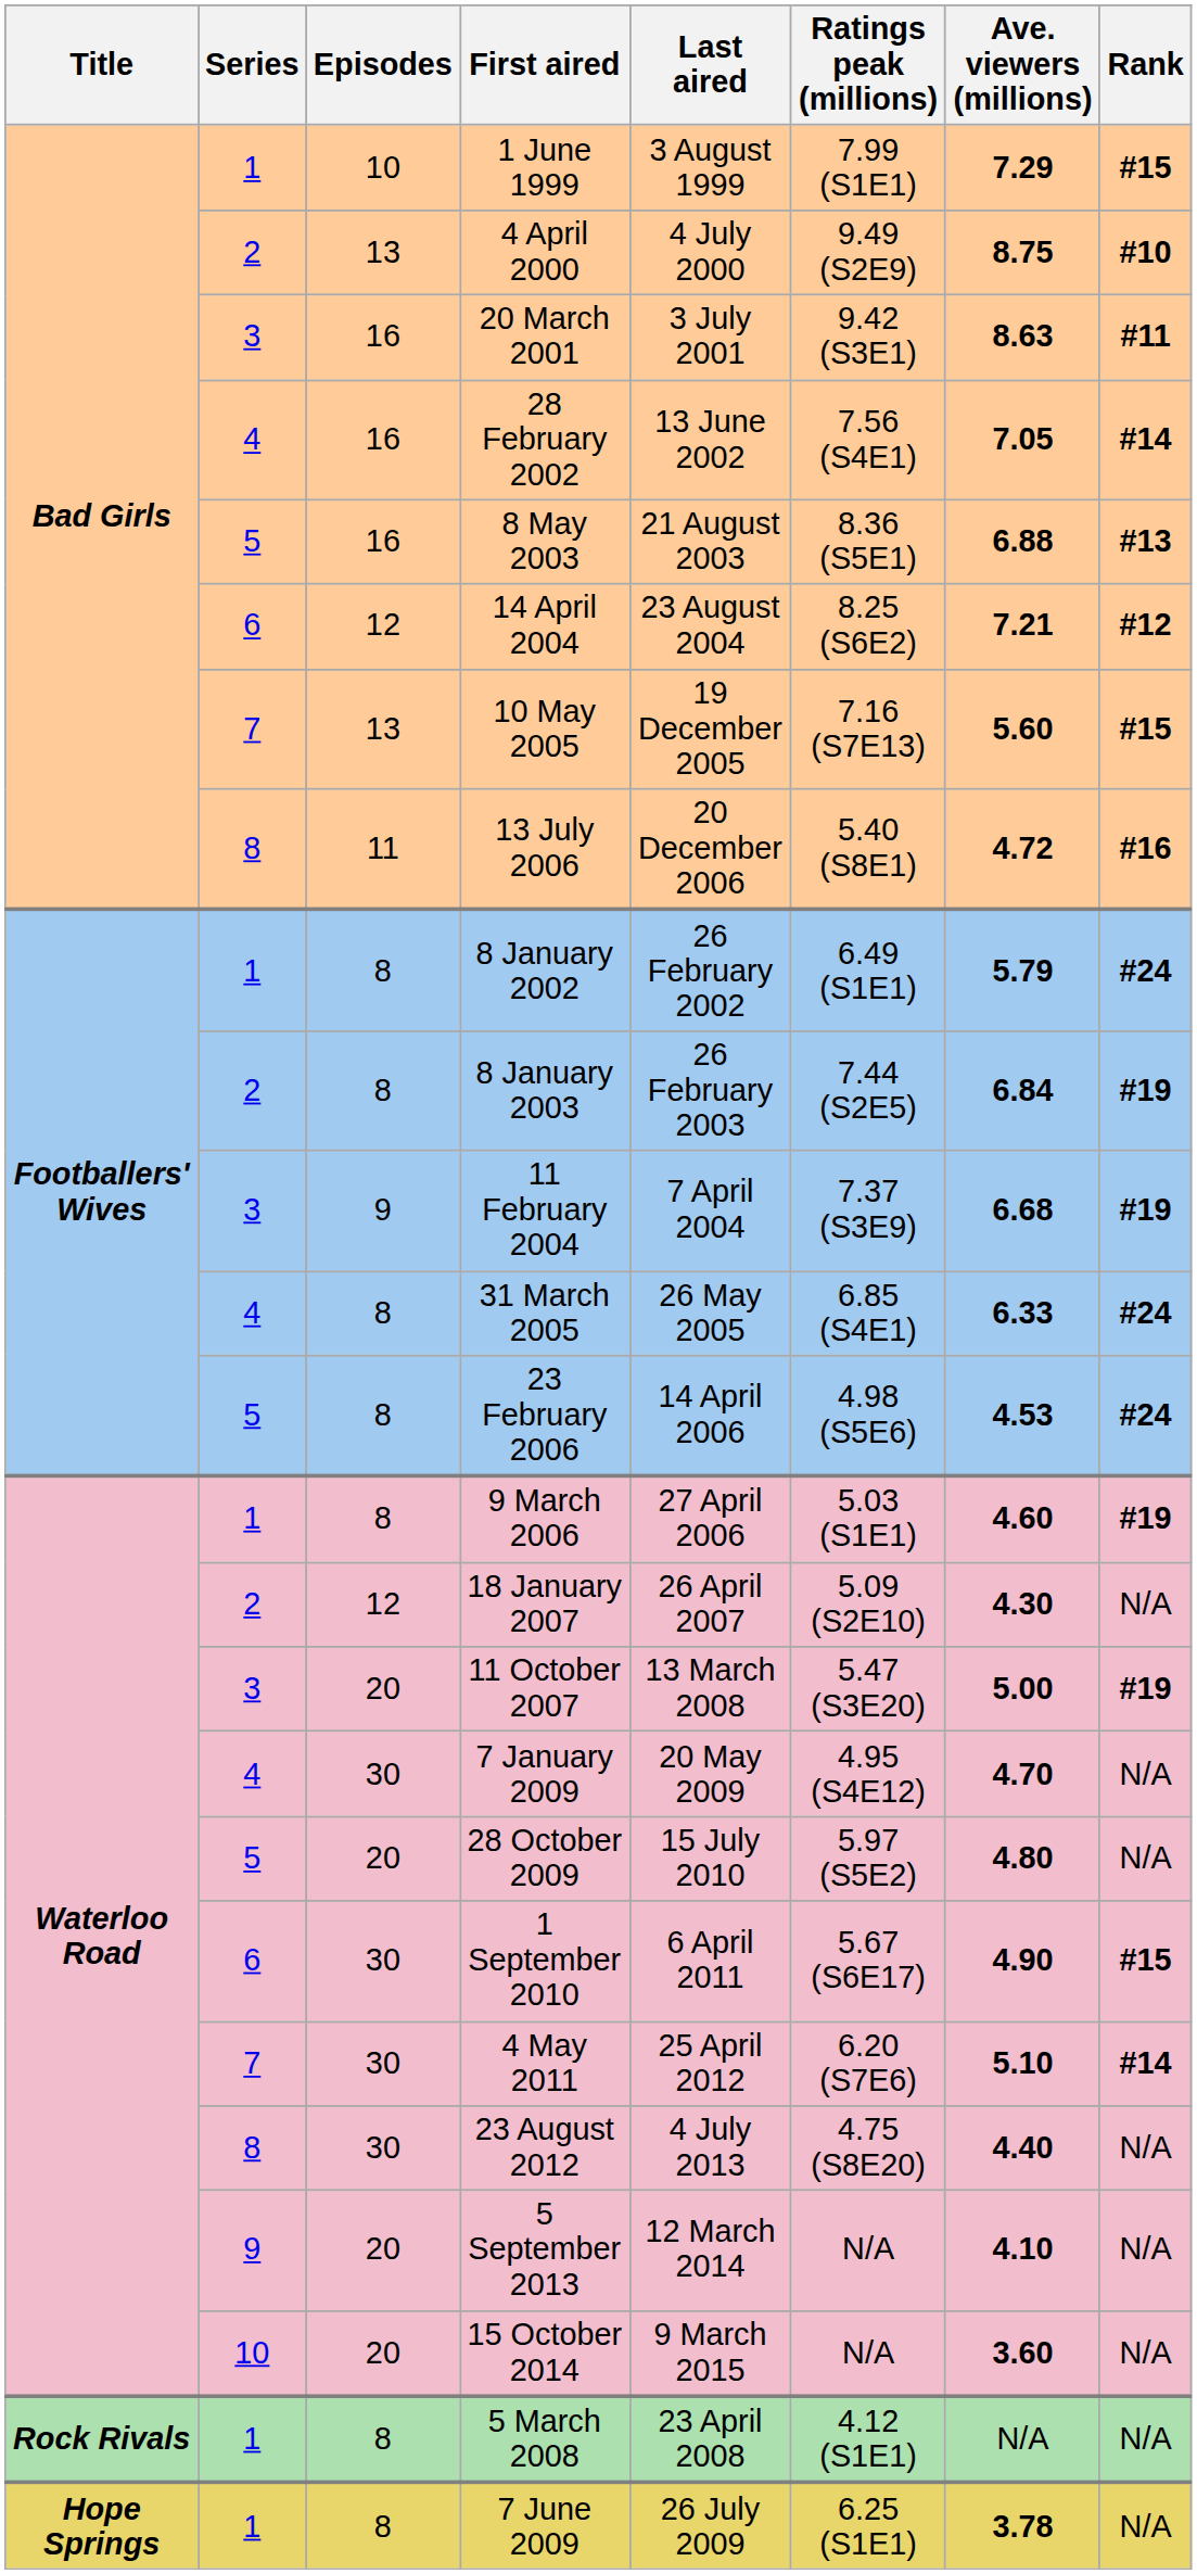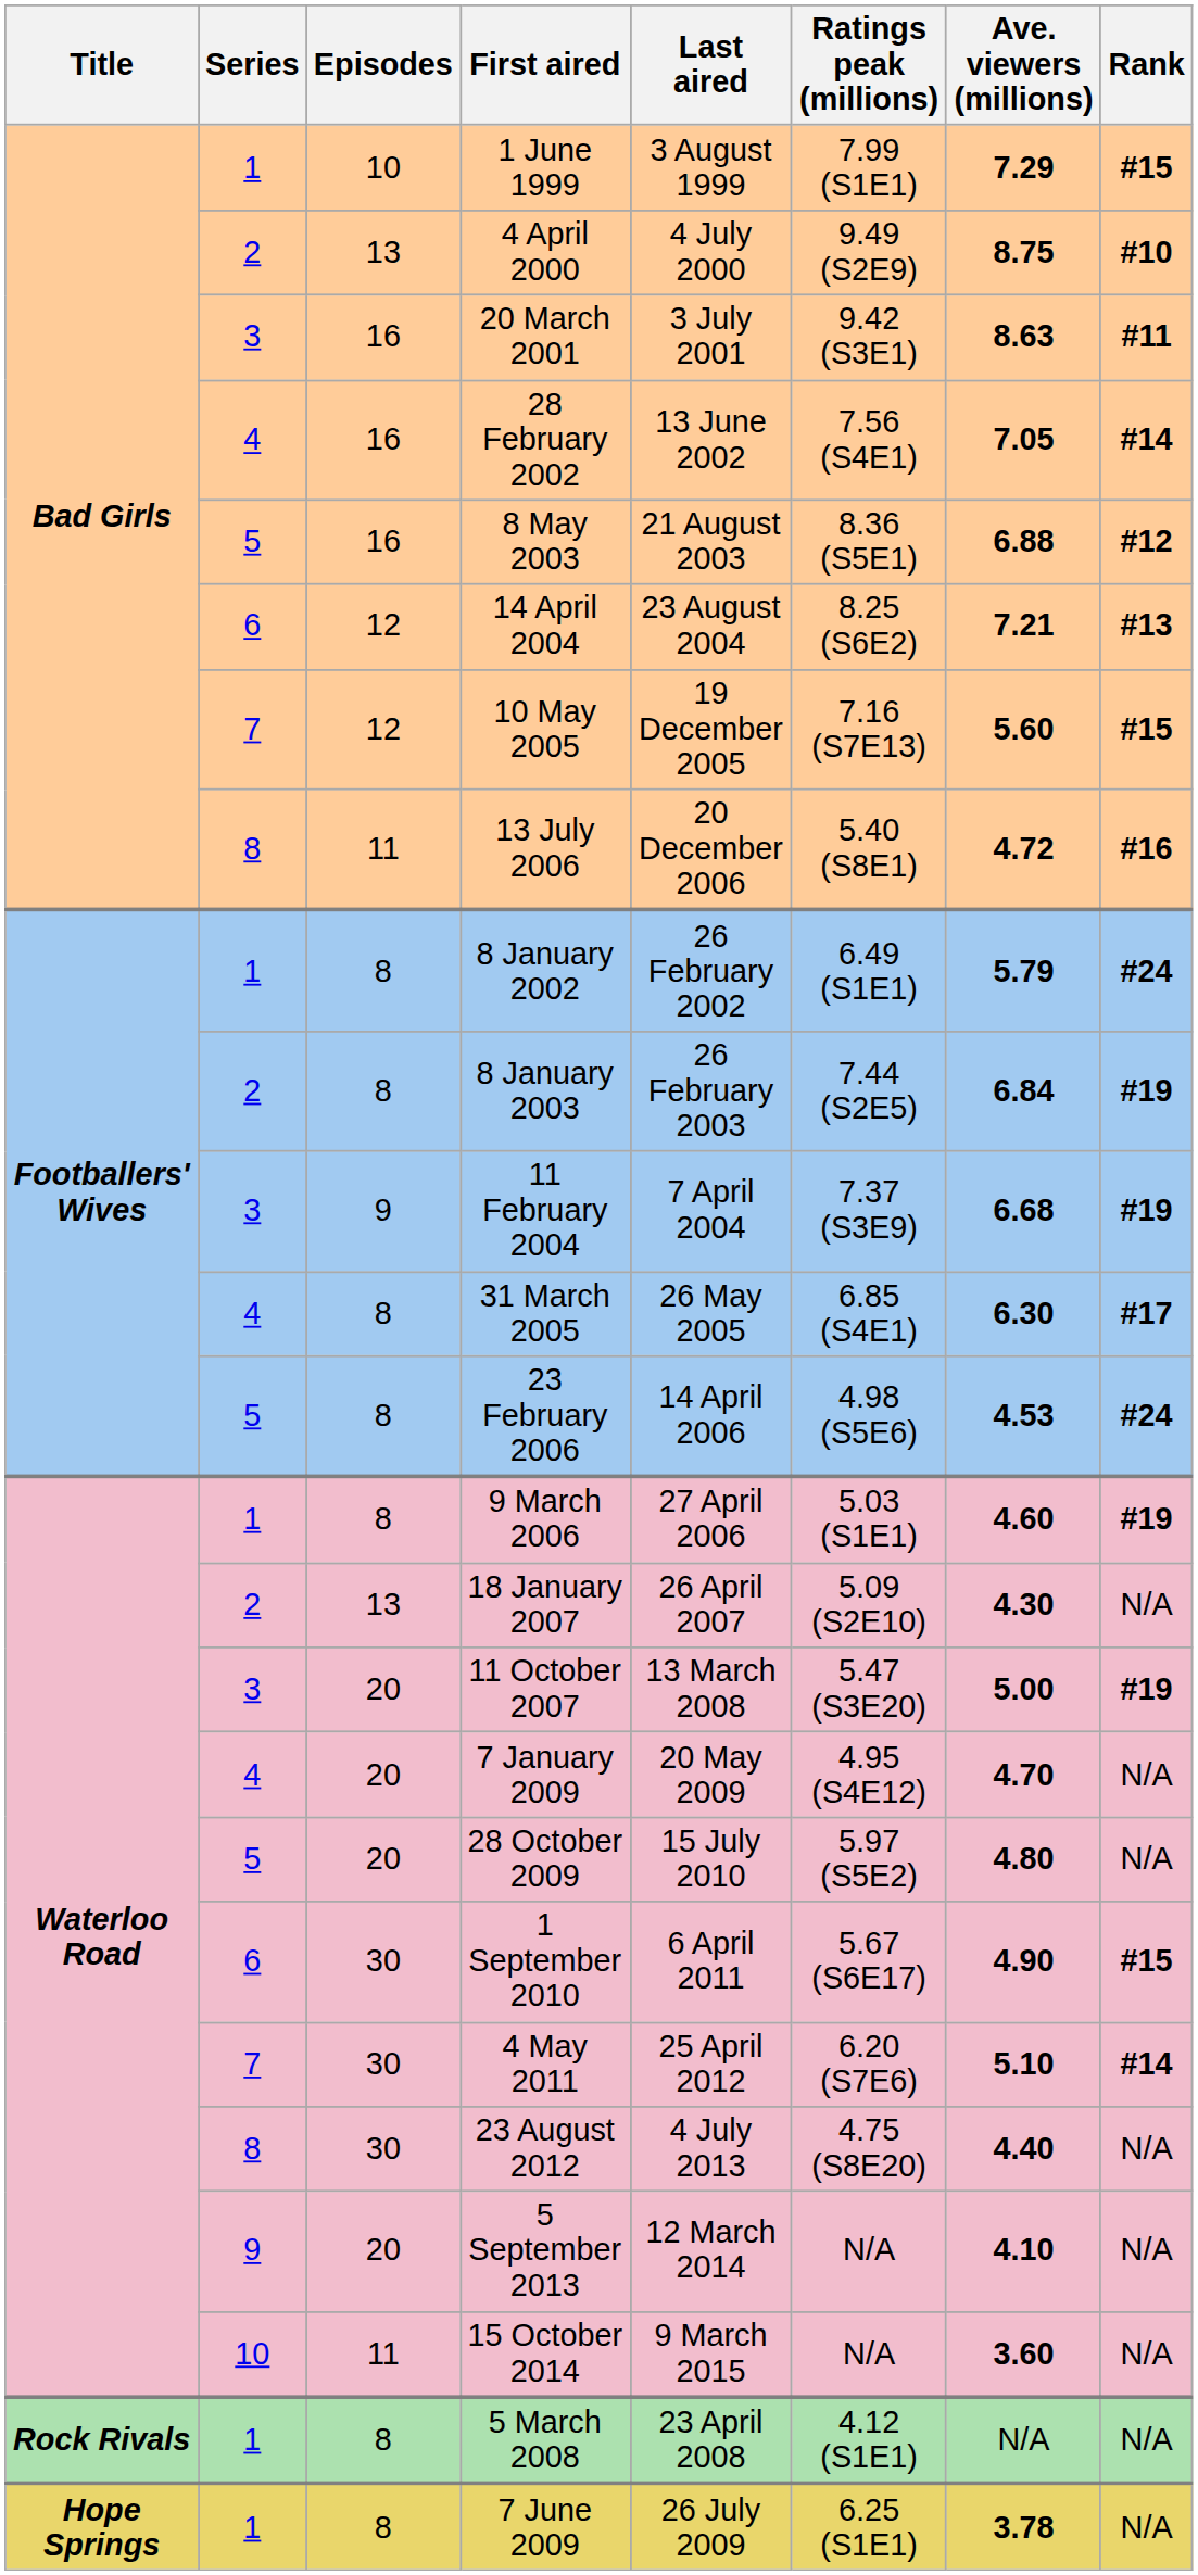8 May 2003 | Rank: #13 -> #12
14 April 2004 | Rank: #12 -> #13
10 May 2005 | Episodes: 13 -> 12
31 March 2005 | Ave. viewers (millions): 6.33 -> 6.30
31 March 2005 | Rank: #24 -> #17
18 January 2007 | Episodes: 12 -> 13
7 January 2009 | Episodes: 30 -> 20
15 October 2014 | Episodes: 20 -> 11
